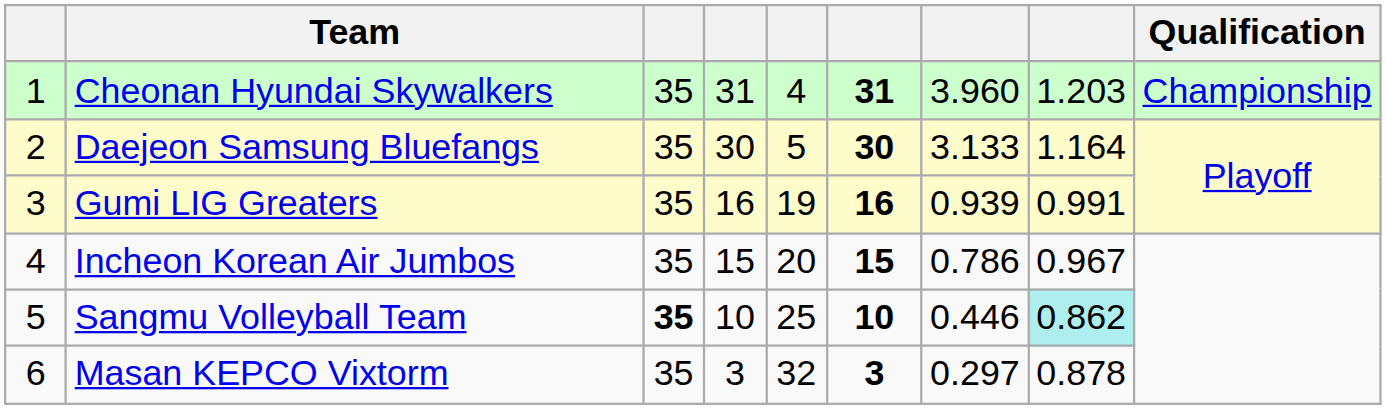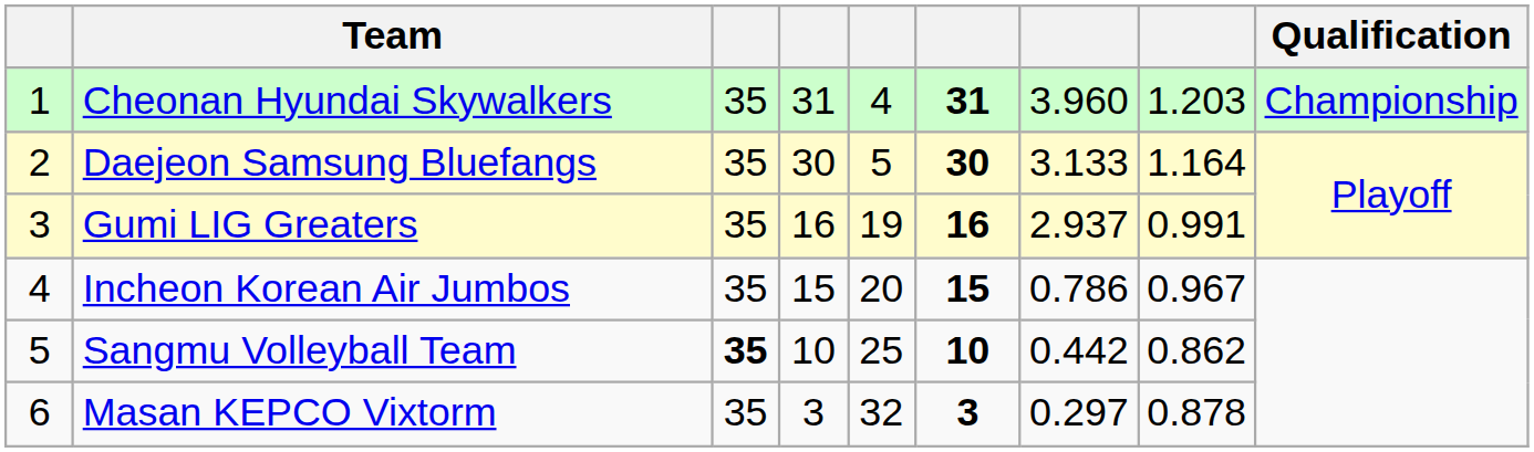Gumi LIG Greaters | column 7: 0.939 -> 2.937
Sangmu Volleyball Team | column 7: 0.446 -> 0.442
Sangmu Volleyball Team | column 8: paleturquoise background -> no background
